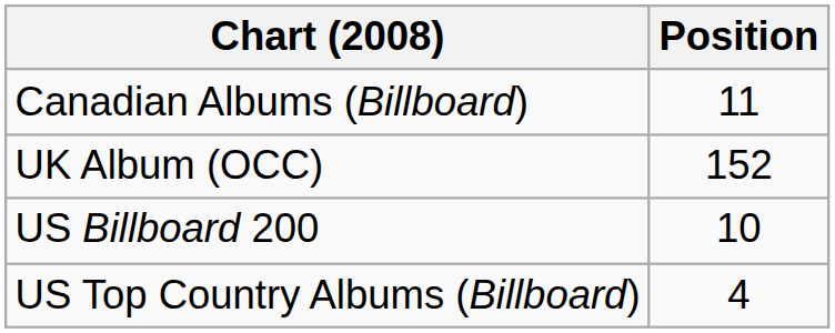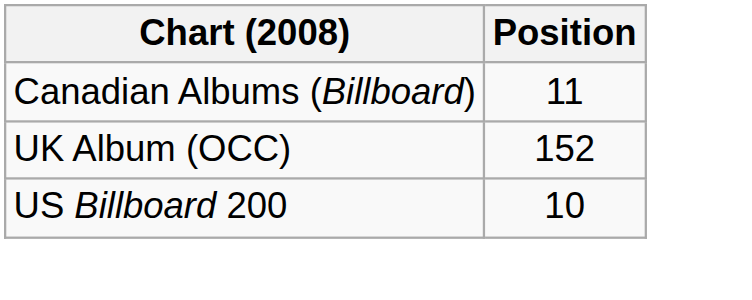- row: US Top Country Albums (Billboard) | 4
